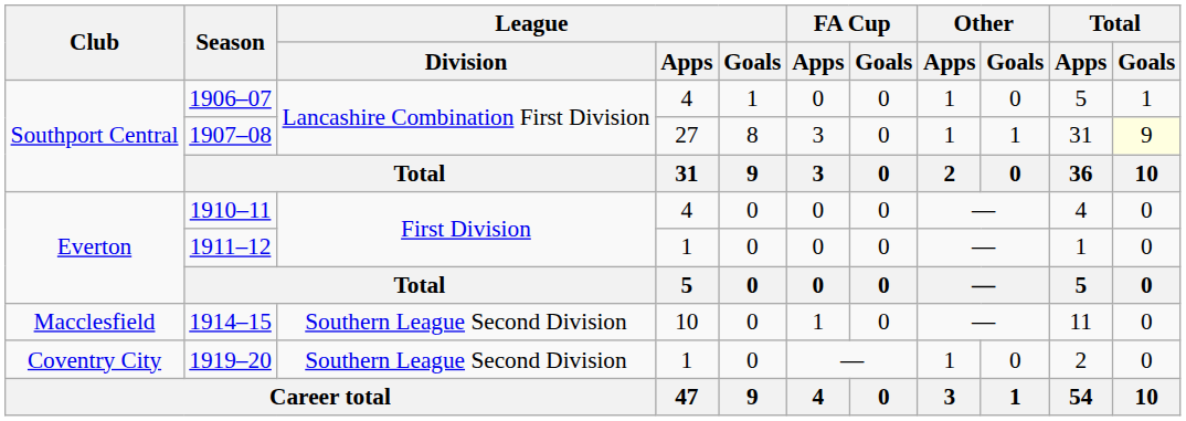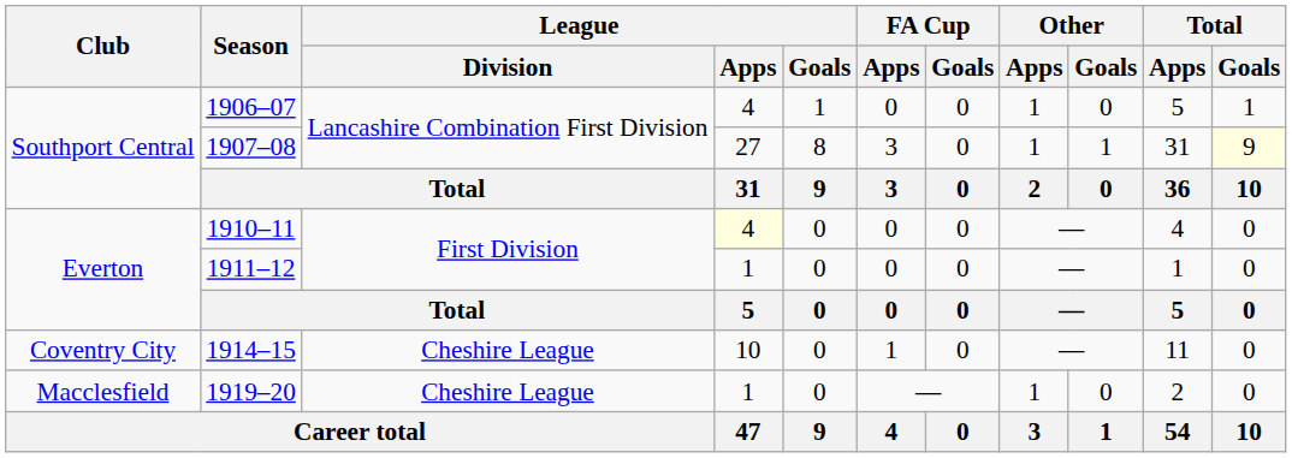1910–11 | League / Apps: no background -> lightyellow background
1914–15 | Club: Macclesfield -> Coventry City
1914–15 | League / Division: Southern League Second Division -> Cheshire League
1919–20 | Club: Coventry City -> Macclesfield
1919–20 | League / Division: Southern League Second Division -> Cheshire League
